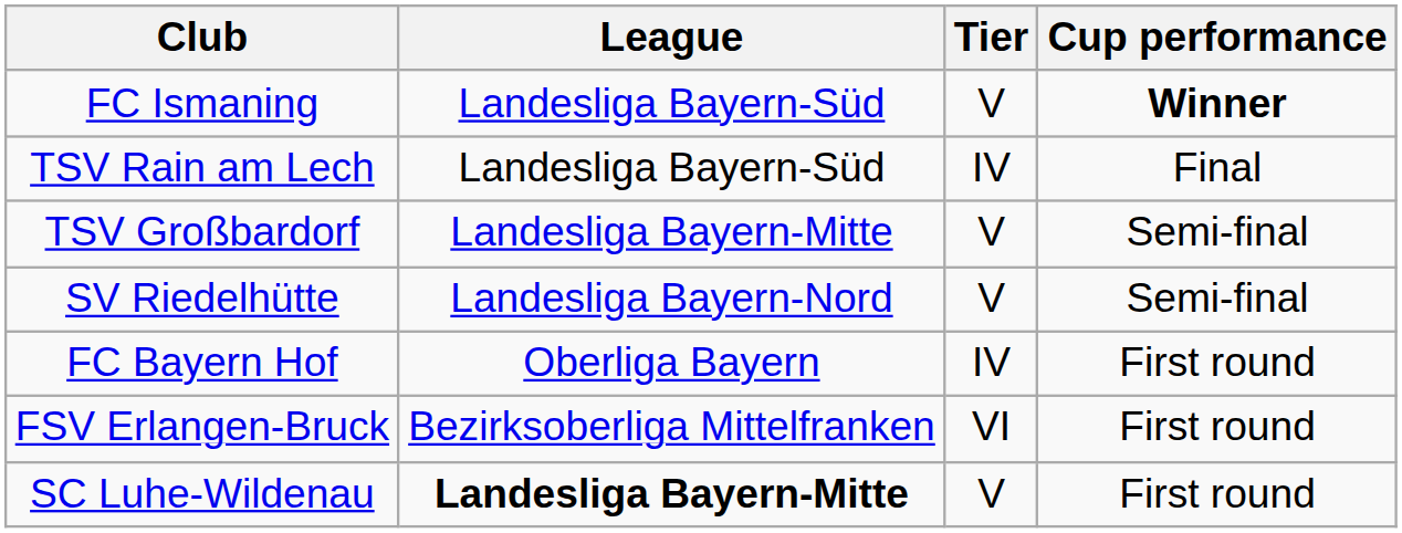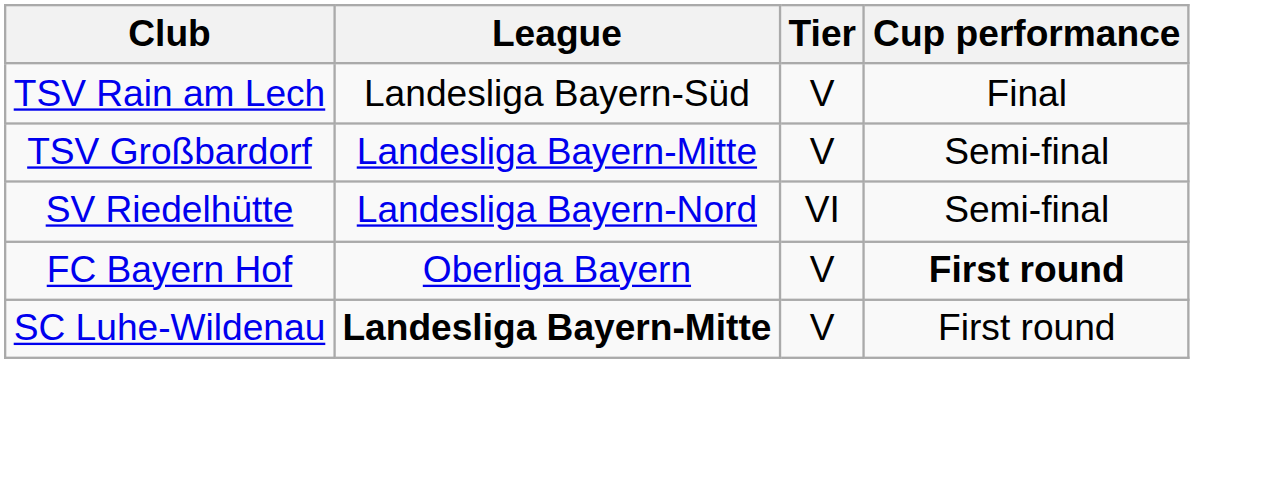- row: FC Ismaning | Landesliga Bayern-Süd | V | Winner
TSV Rain am Lech | Tier: IV -> V
SV Riedelhütte | Tier: V -> VI
FC Bayern Hof | Tier: IV -> V
FC Bayern Hof | Cup performance: normal -> bold
- row: FSV Erlangen-Bruck | Bezirksoberliga Mittelfranken | VI | First round
